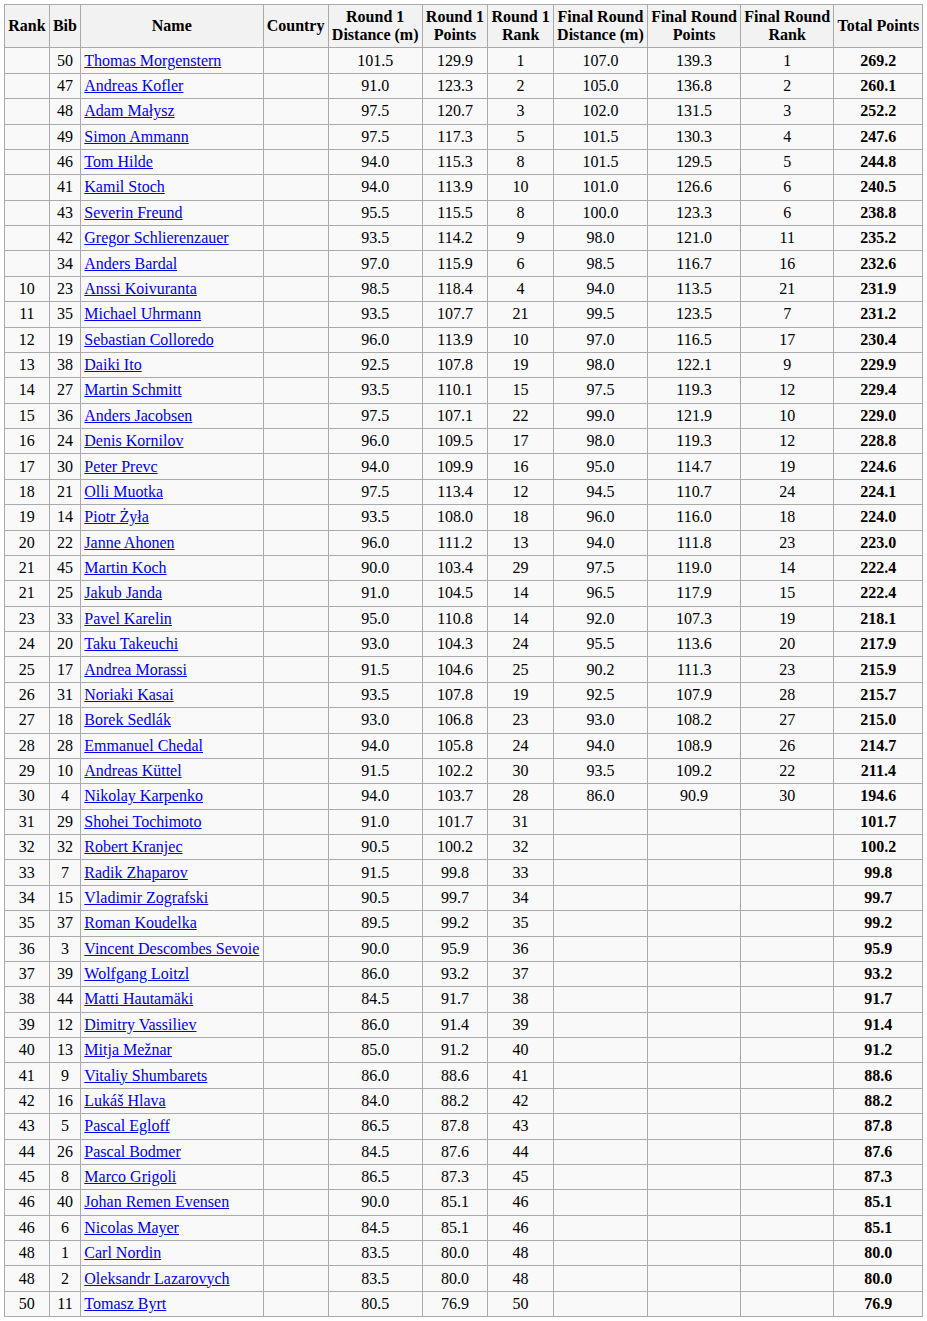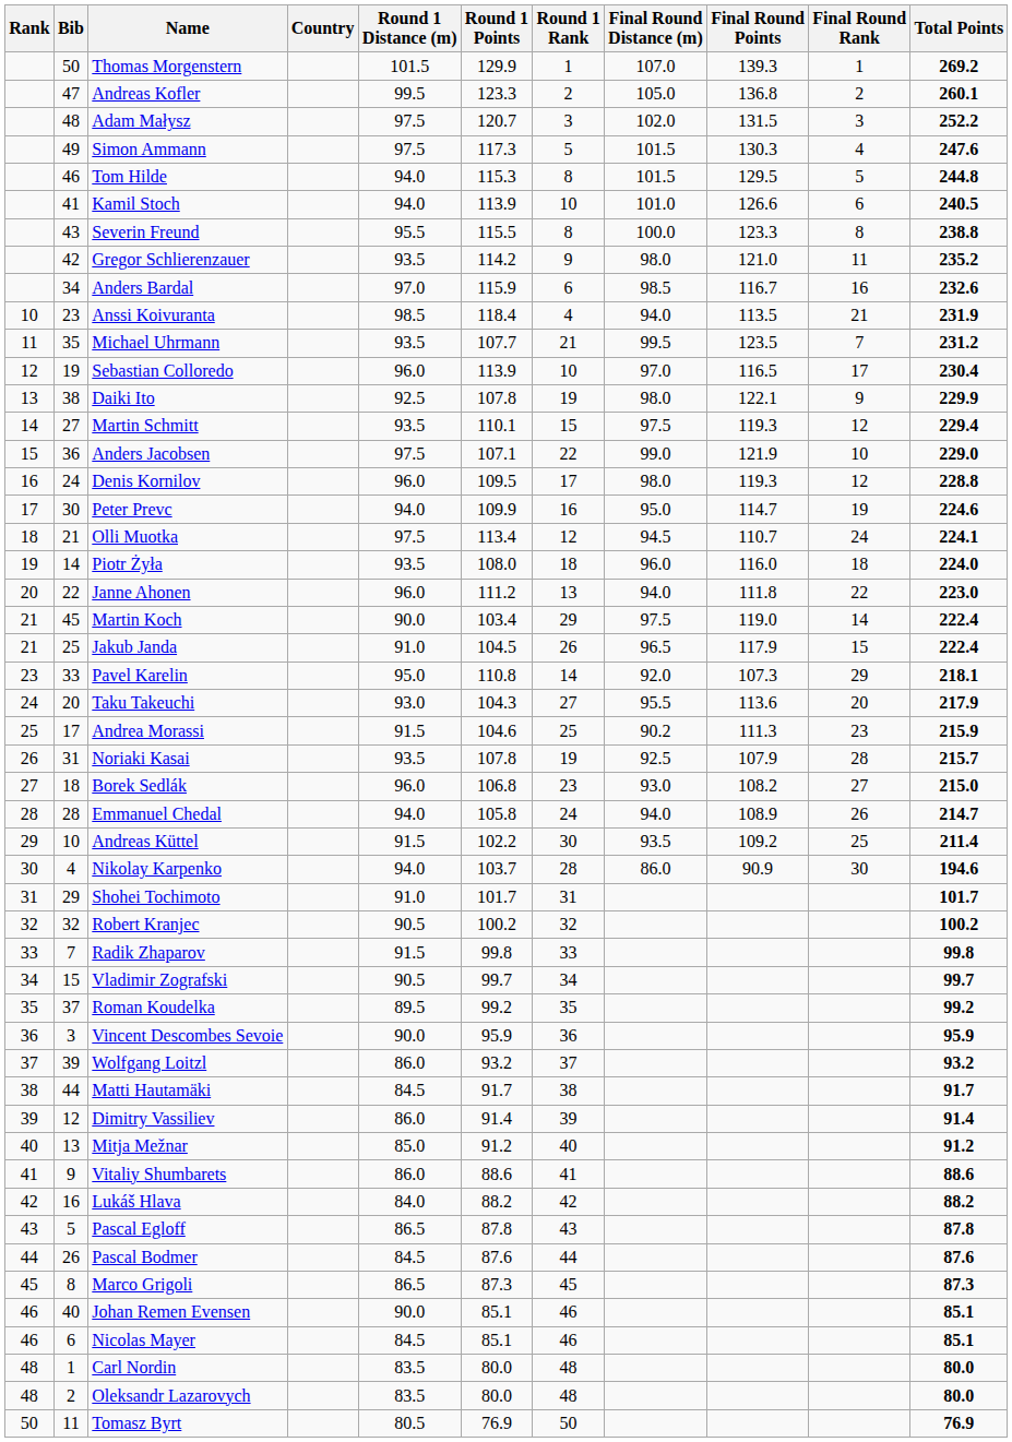Andreas Kofler | Round 1 Distance (m): 91.0 -> 99.5
Severin Freund | Final Round Rank: 6 -> 8
Janne Ahonen | Final Round Rank: 23 -> 22
Jakub Janda | Round 1 Rank: 14 -> 26
Pavel Karelin | Final Round Rank: 19 -> 29
Taku Takeuchi | Round 1 Rank: 24 -> 27
Borek Sedlák | Round 1 Distance (m): 93.0 -> 96.0
Andreas Küttel | Final Round Rank: 22 -> 25
